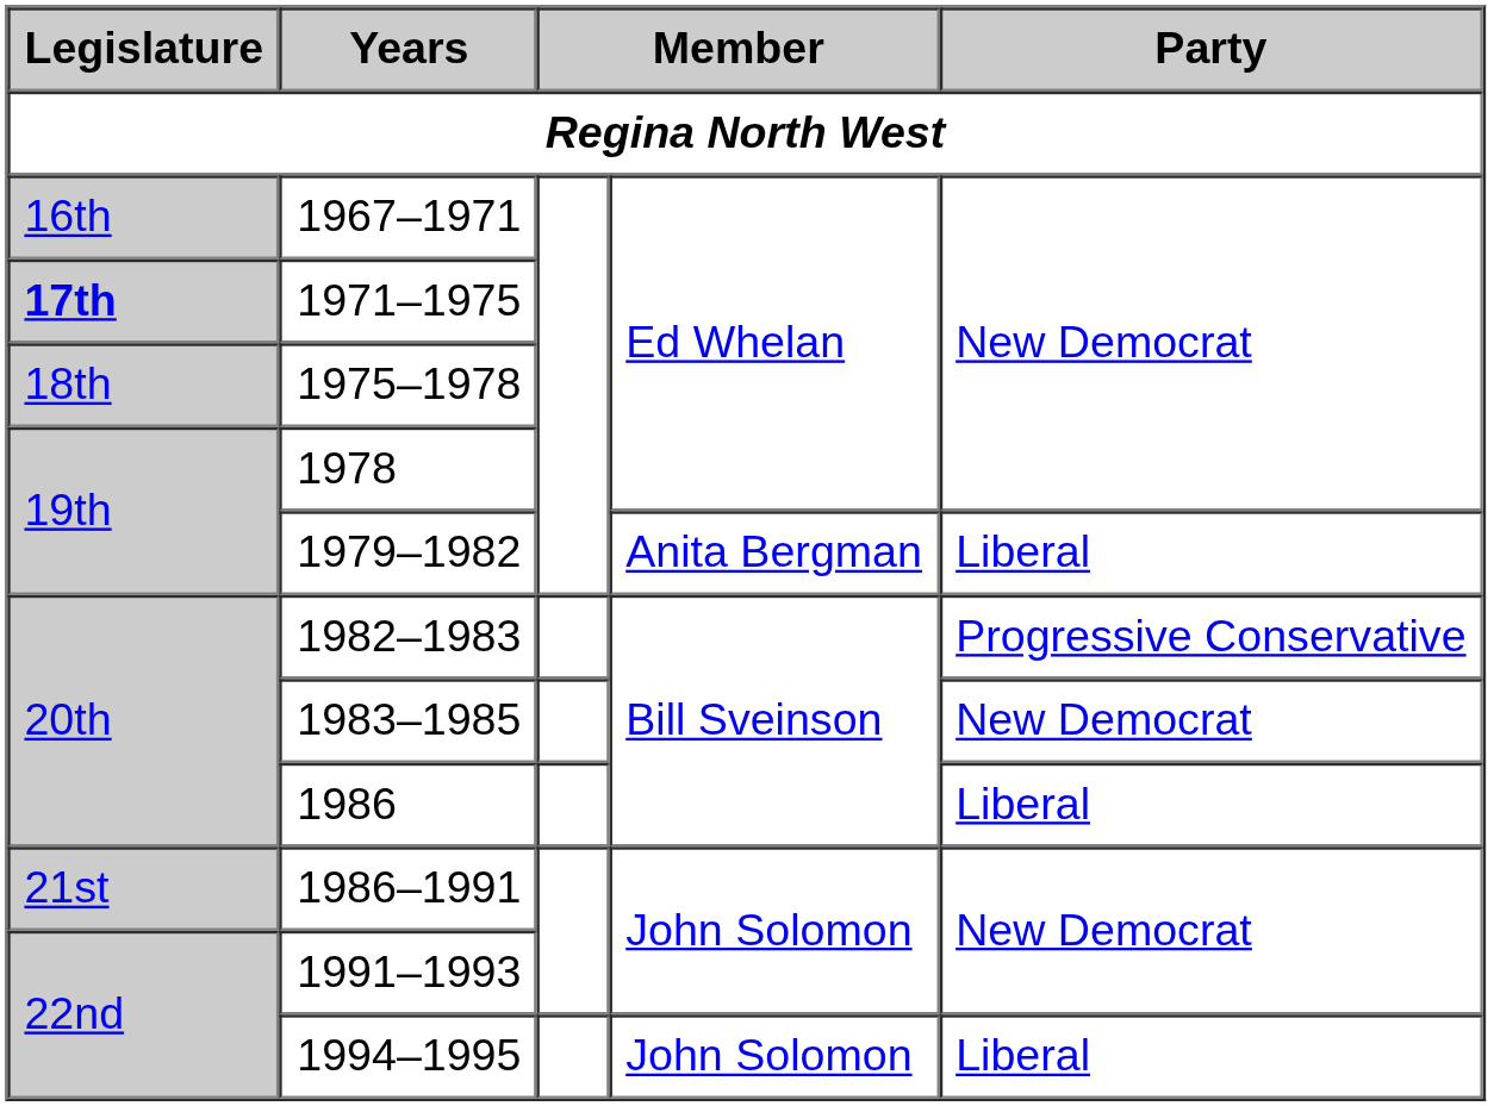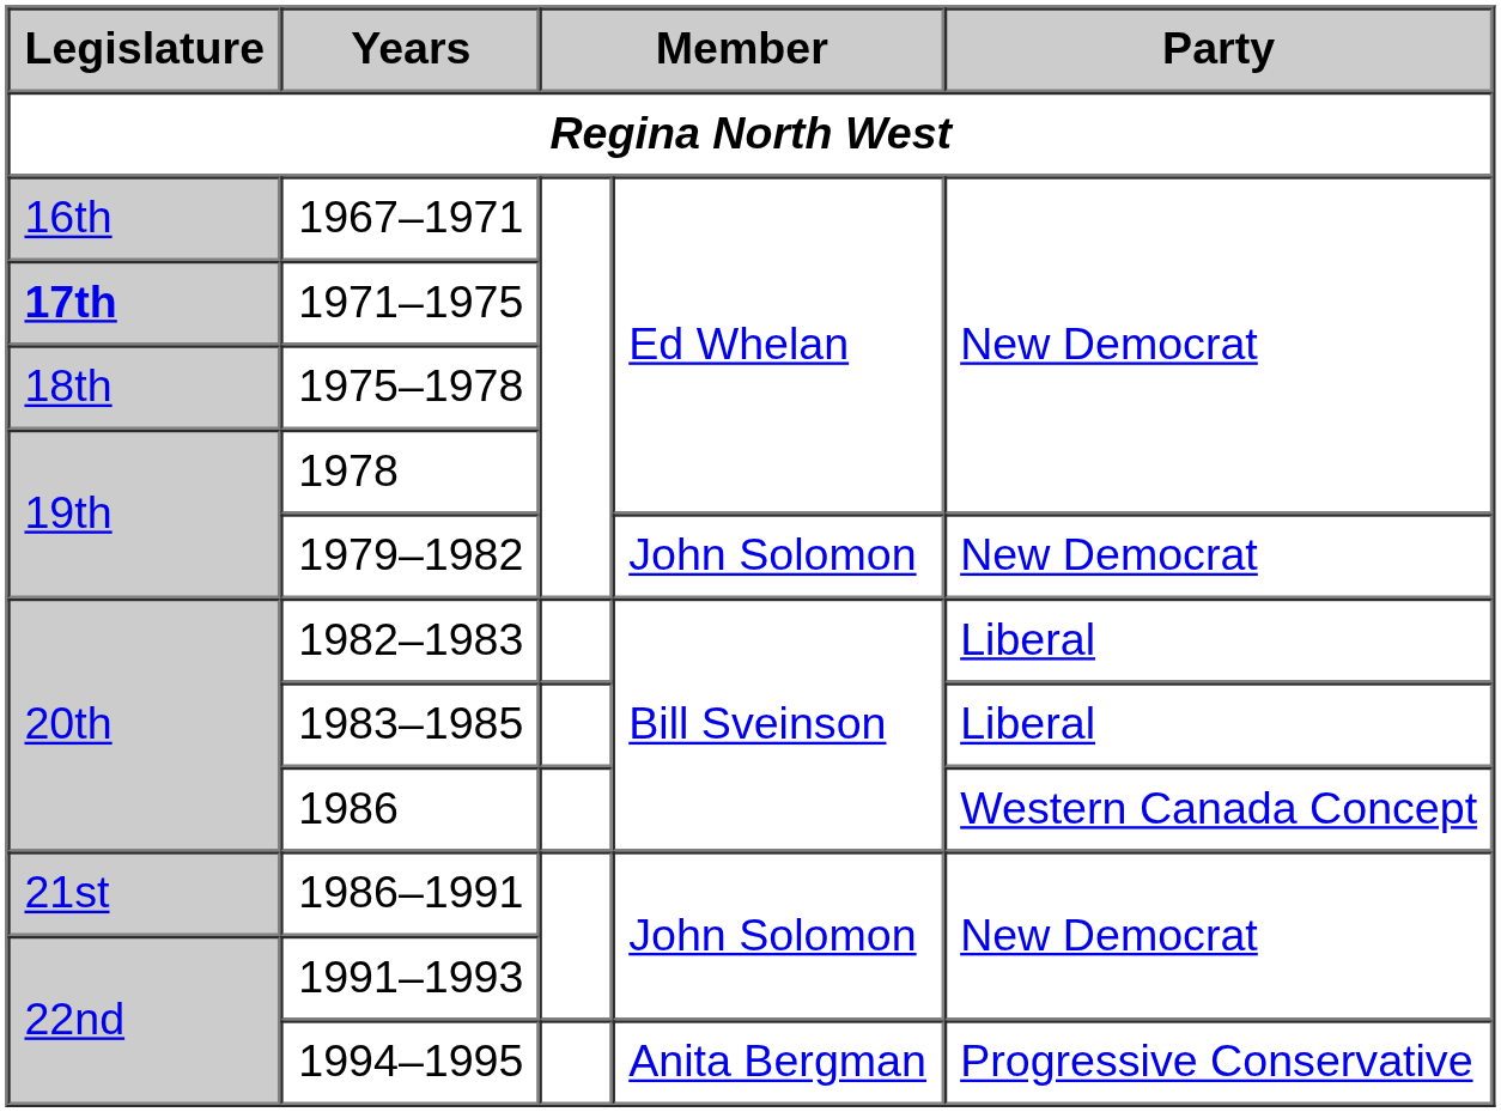1979–1982 | column 4: Anita Bergman -> John Solomon
1979–1982 | Party: Liberal -> New Democrat
1982–1983 | Party: Progressive Conservative -> Liberal
1983–1985 | Party: New Democrat -> Liberal
1986 | Party: Liberal -> Western Canada Concept
1994–1995 | column 4: John Solomon -> Anita Bergman
1994–1995 | Party: Liberal -> Progressive Conservative
